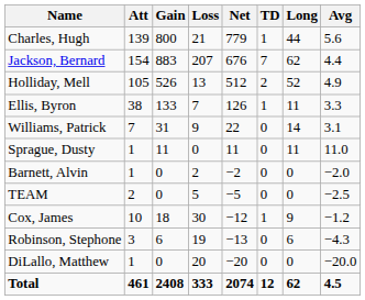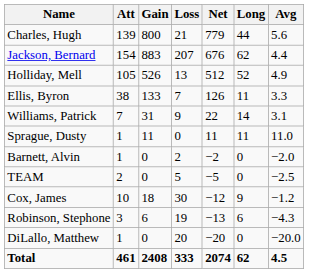- column: TD | 1 | 7 | 2 | 1 | 0 | 0 | 0 | 0 | 1 | 0 | 0 | 12
